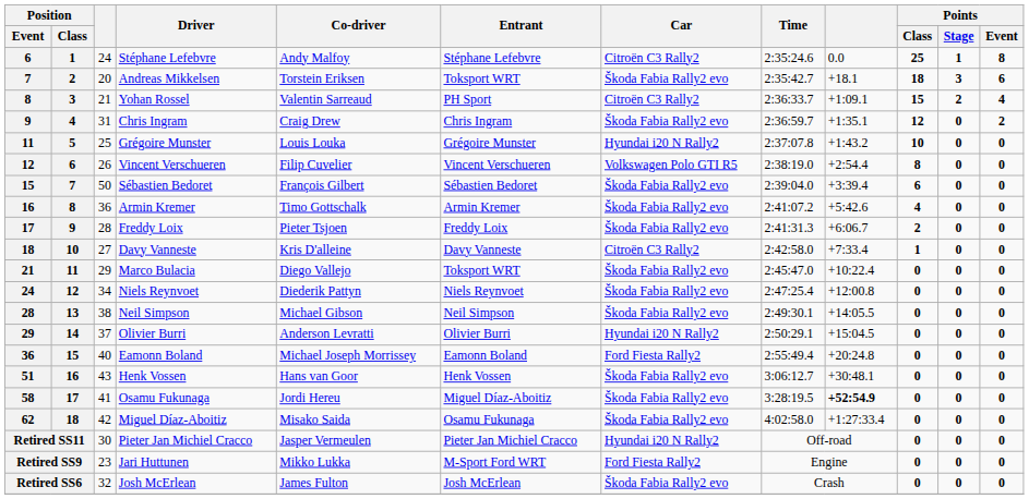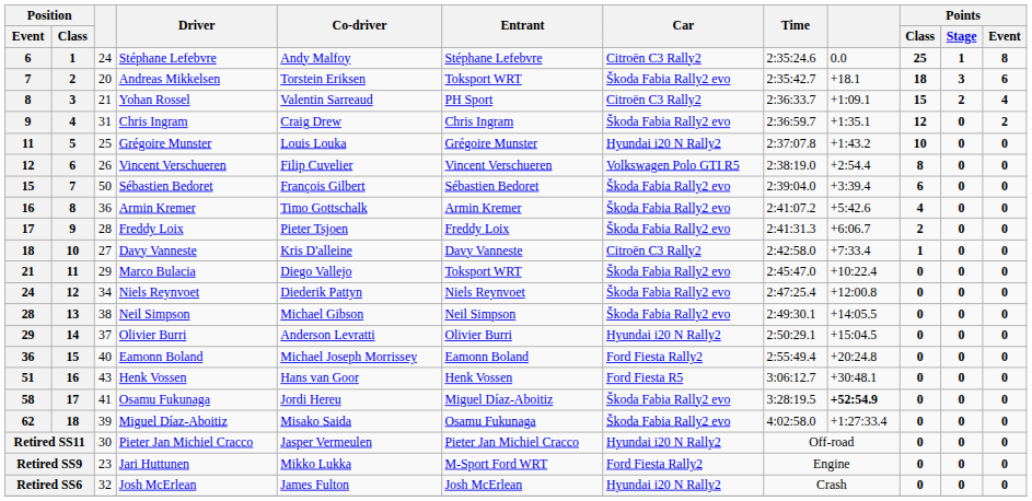51 | Car: Škoda Fabia Rally2 evo -> Ford Fiesta R5
62 | column 3: 42 -> 39
Retired SS6 | Car: Škoda Fabia Rally2 evo -> Hyundai i20 N Rally2
